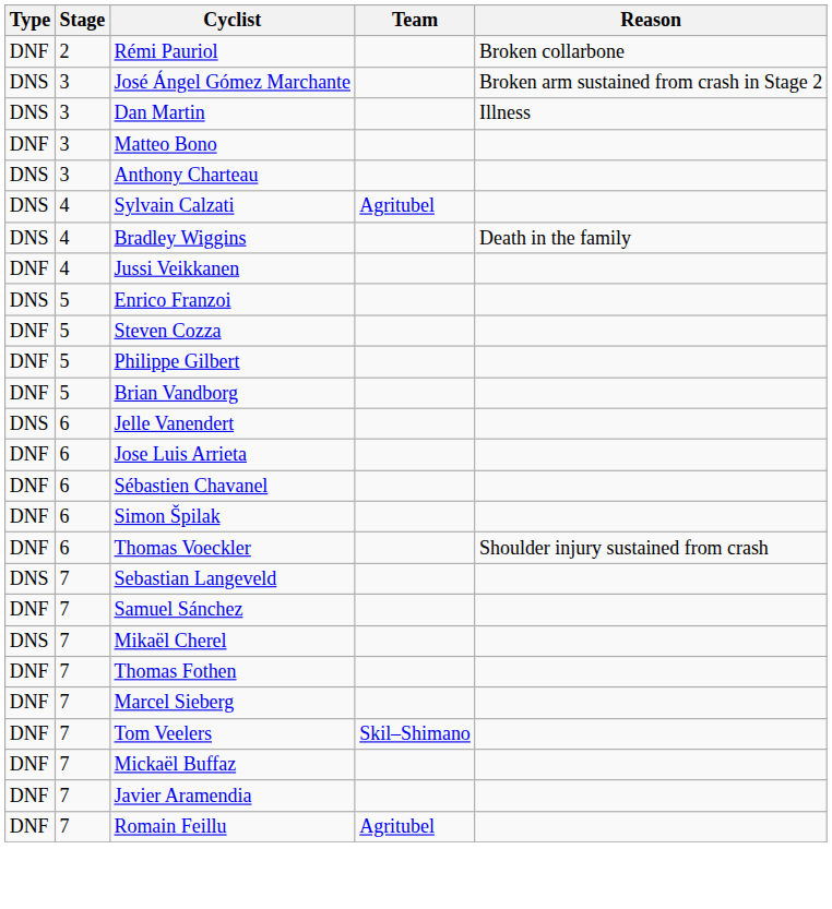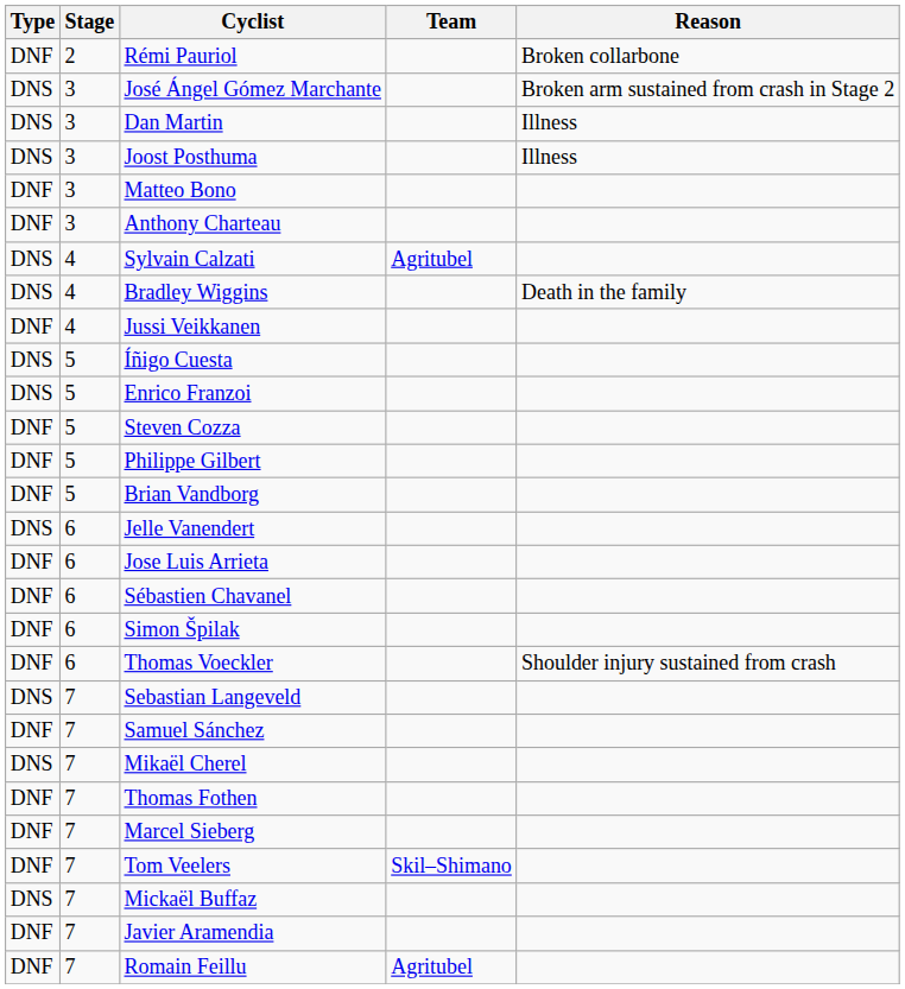+ row: DNS | 3 | Joost Posthuma | Illness
Anthony Charteau | Type: DNS -> DNF
+ row: DNS | 5 | Íñigo Cuesta
Mickaël Buffaz | Type: DNF -> DNS
